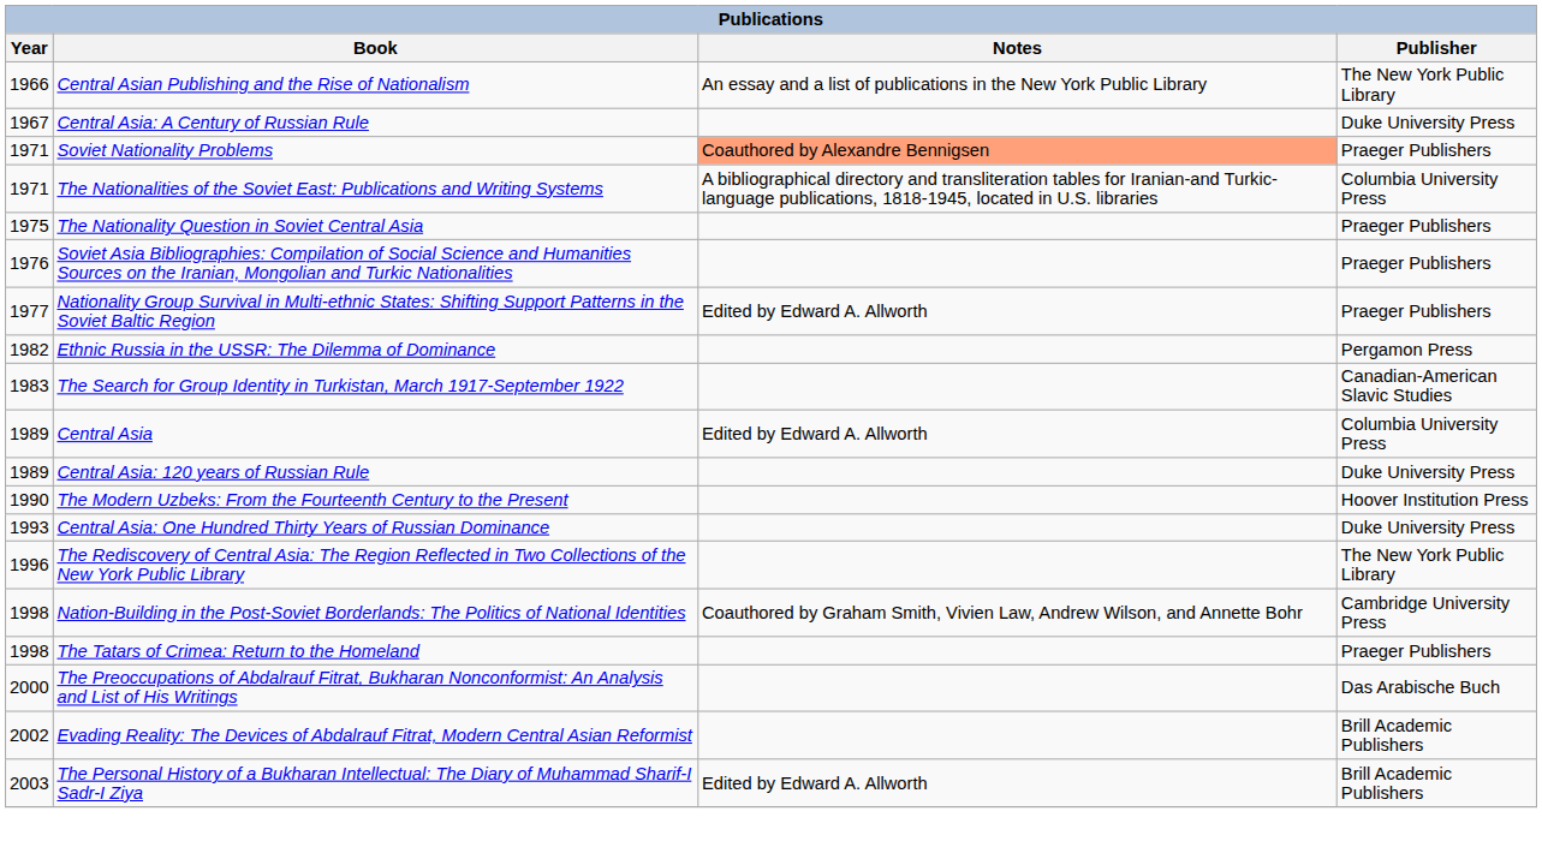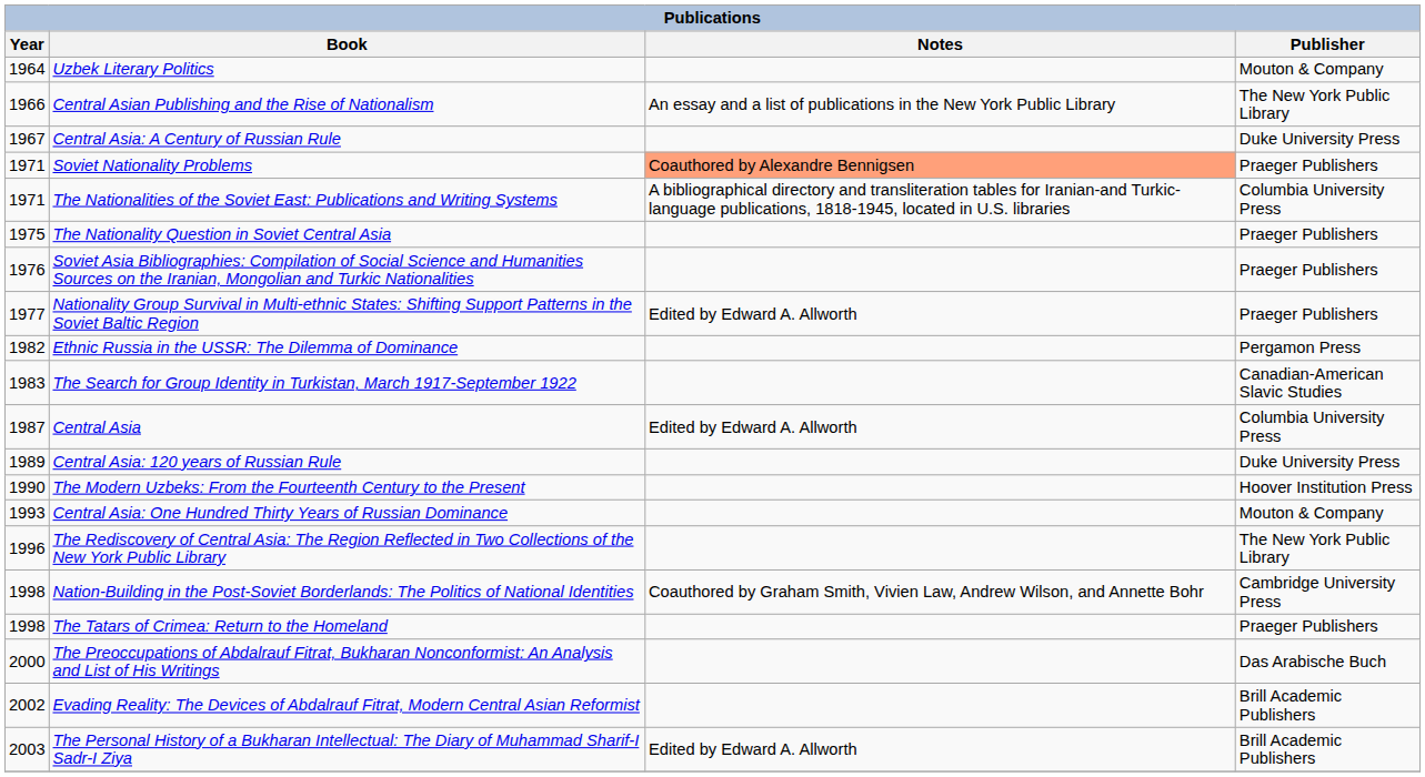+ row: 1964 | Uzbek Literary Politics | Mouton & Company
Central Asia | Year: 1989 -> 1987
Central Asia: One Hundred Thirty Years of Russian Dominance | Publisher: Duke University Press -> Mouton & Company
